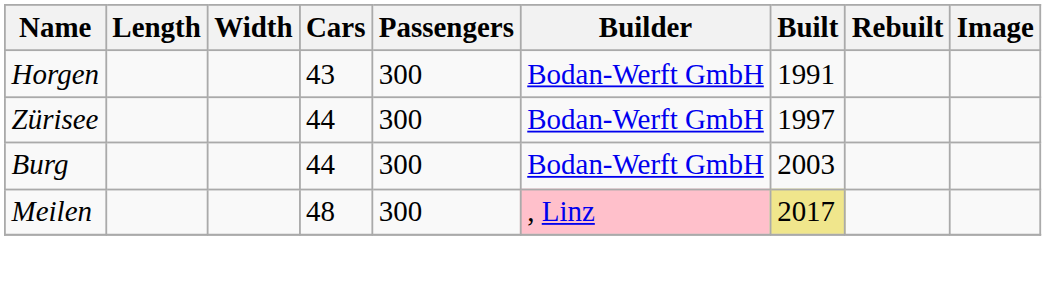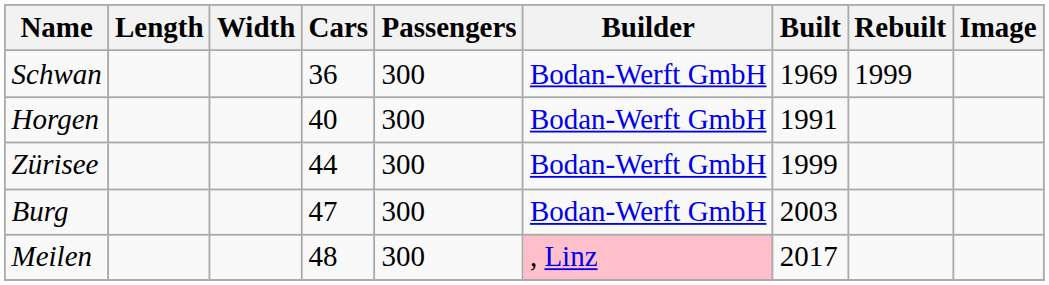+ row: Schwan | 36 | 300 | Bodan-Werft GmbH | 1969 | 1999
Horgen | Cars: 43 -> 40
Zürisee | Built: 1997 -> 1999
Burg | Cars: 44 -> 47
Meilen | Built: khaki background -> no background
